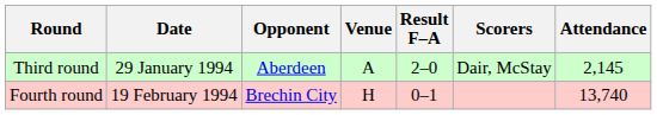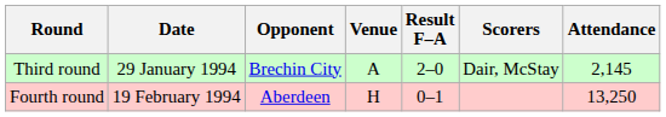Third round | Opponent: Aberdeen -> Brechin City
Fourth round | Opponent: Brechin City -> Aberdeen
Fourth round | Attendance: 13,740 -> 13,250
